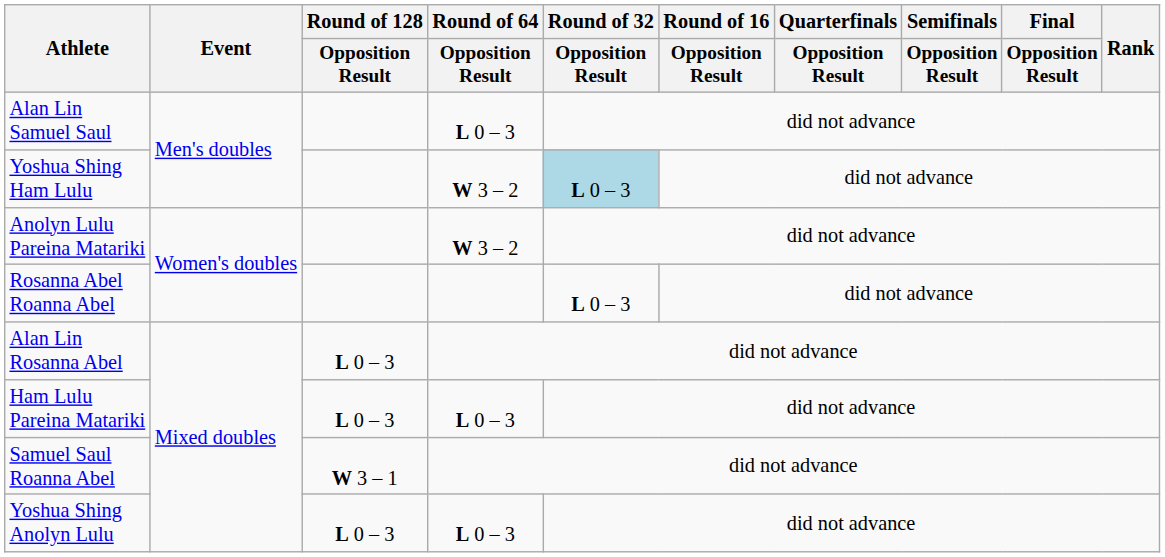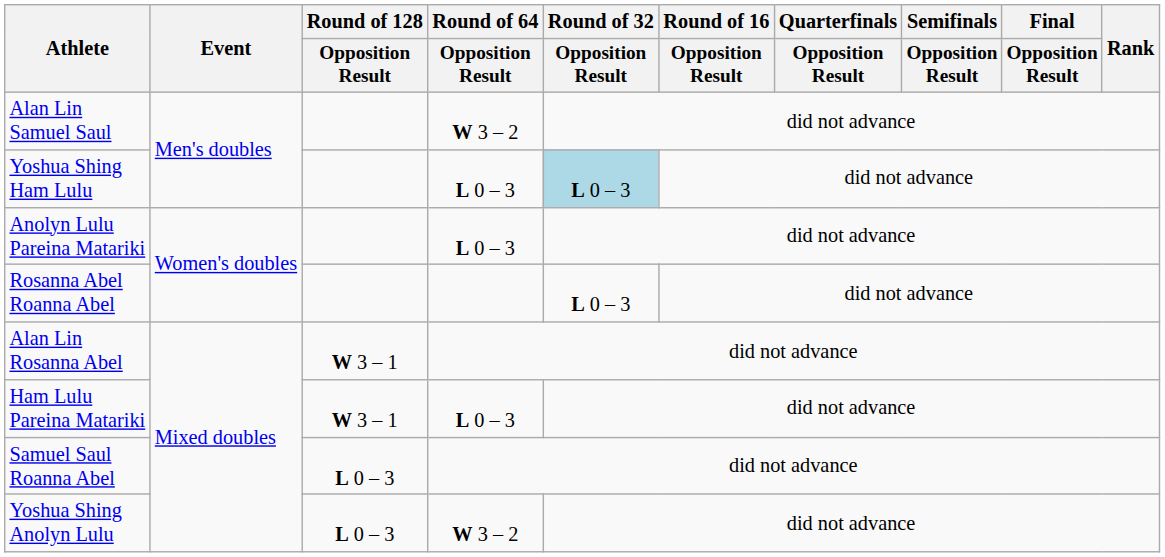Alan Lin Samuel Saul | Round of 64 / Opposition Result: L 0 – 3 -> W 3 – 2
Yoshua Shing Ham Lulu | Round of 64 / Opposition Result: W 3 – 2 -> L 0 – 3
Anolyn Lulu Pareina Matariki | Round of 64 / Opposition Result: W 3 – 2 -> L 0 – 3
Alan Lin Rosanna Abel | Round of 128 / Opposition Result: L 0 – 3 -> W 3 – 1
Ham Lulu Pareina Matariki | Round of 128 / Opposition Result: L 0 – 3 -> W 3 – 1
Samuel Saul Roanna Abel | Round of 128 / Opposition Result: W 3 – 1 -> L 0 – 3
Yoshua Shing Anolyn Lulu | Round of 64 / Opposition Result: L 0 – 3 -> W 3 – 2
